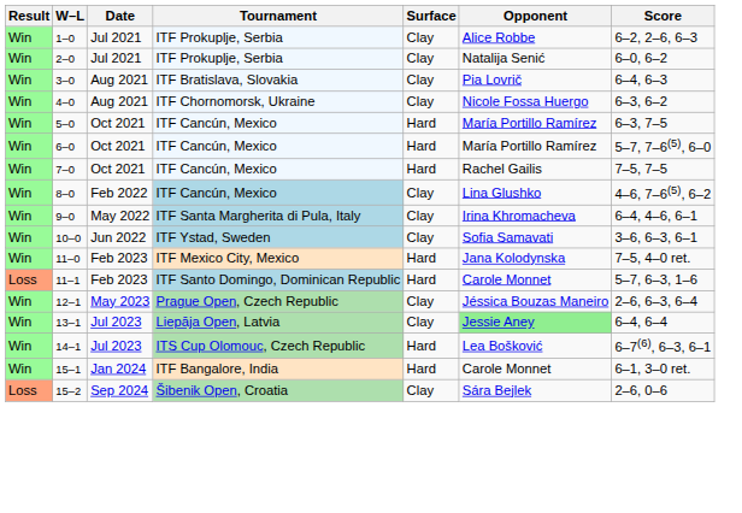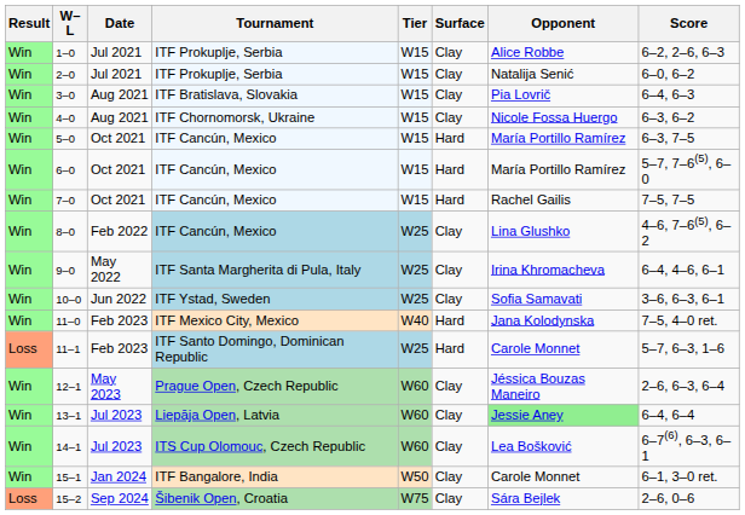+ column: Tier | W15 | W15 | W15 | W15 | W15 | W15 | W15 | W25 | W25 | W25 | W40 | W25 | W60 | W60 | W60 | W50 | W75
14–1 | Surface: Hard -> Clay
15–1 | Surface: Hard -> Clay
